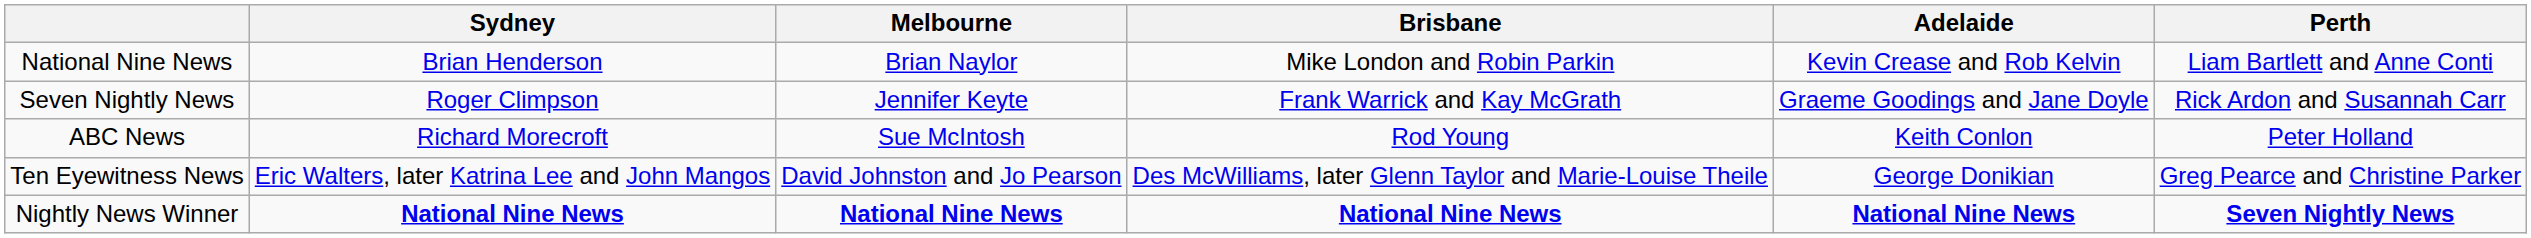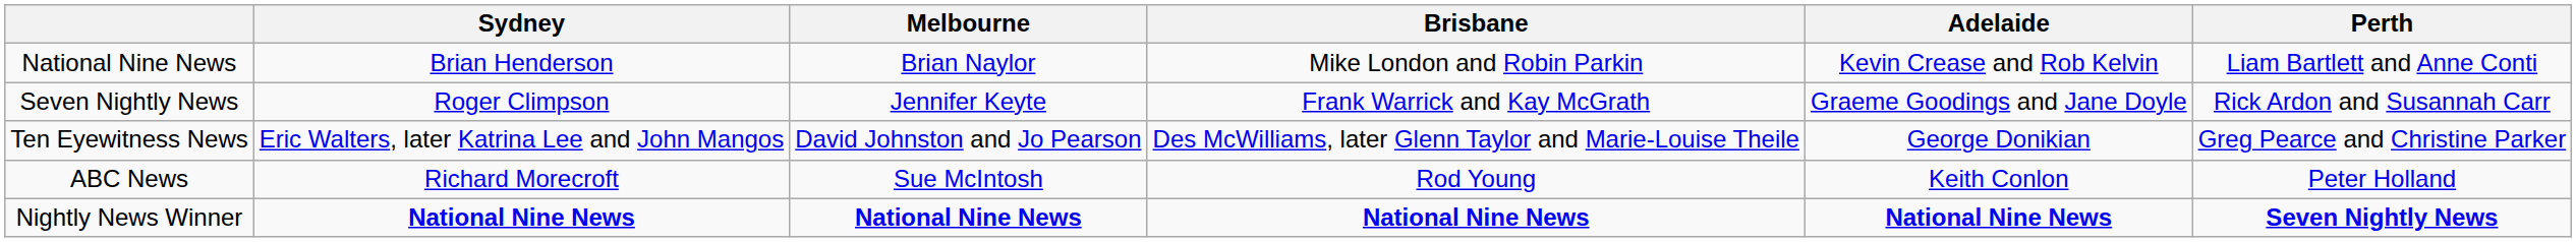rows swapped: Ten Eyewitness News <-> ABC News
